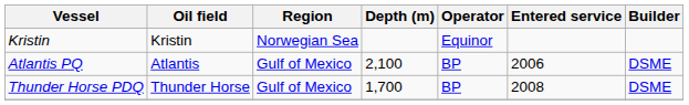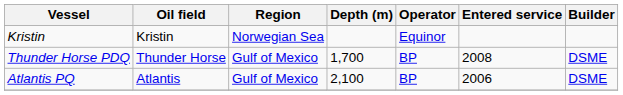rows swapped: Atlantis PQ <-> Thunder Horse PDQ
